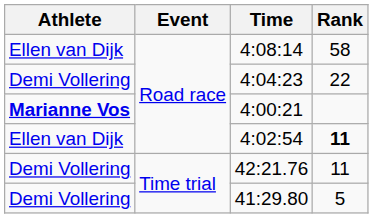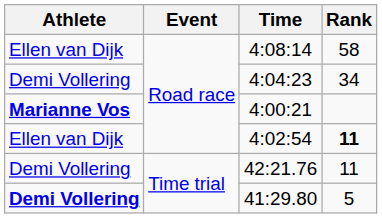4:04:23 | Rank: 22 -> 34
41:29.80 | Athlete: normal -> bold
